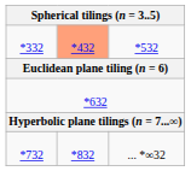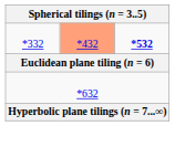*332 | column 3: normal -> bold
- row: *732 | *832 | ... *∞32
